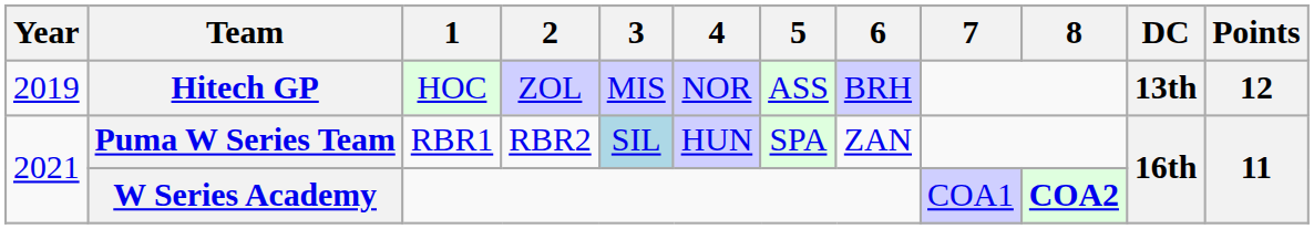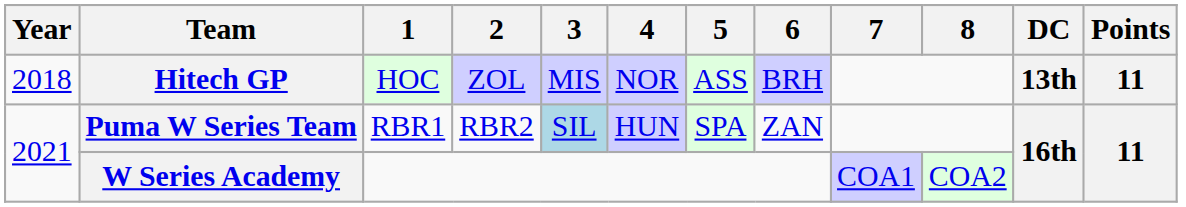Hitech GP | Year: 2019 -> 2018
Hitech GP | Points: 12 -> 11
W Series Academy | 8: bold -> normal
